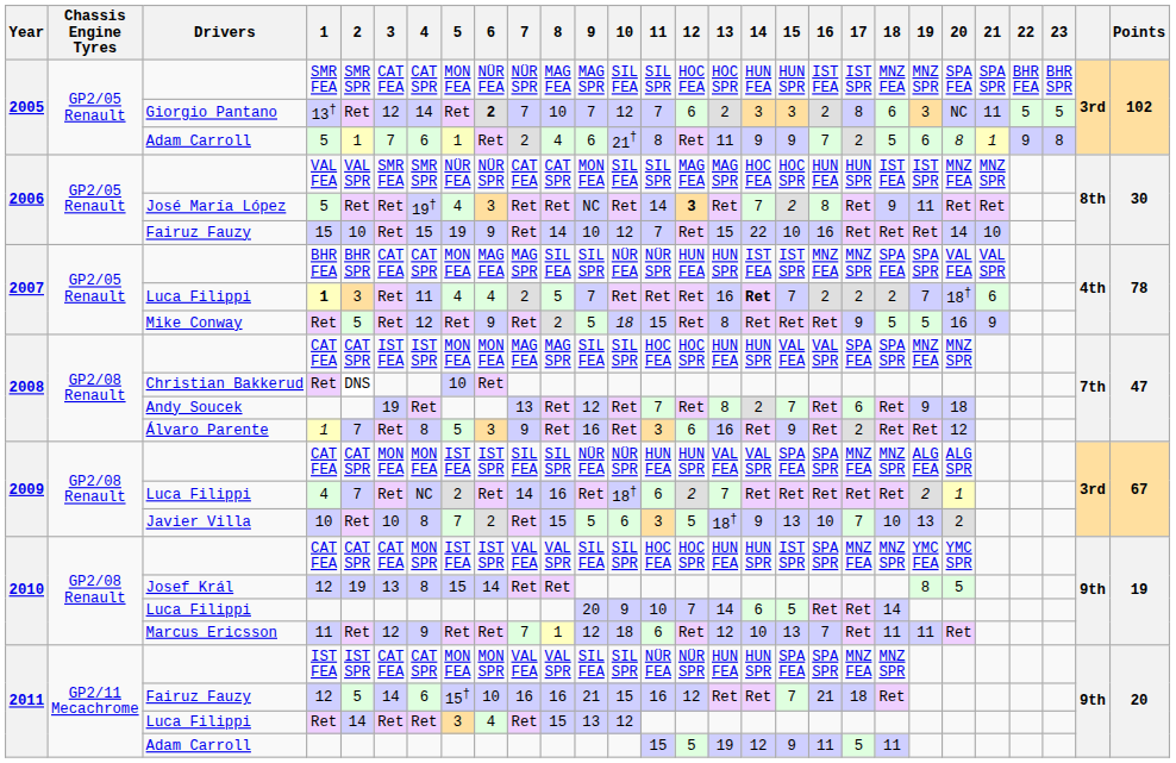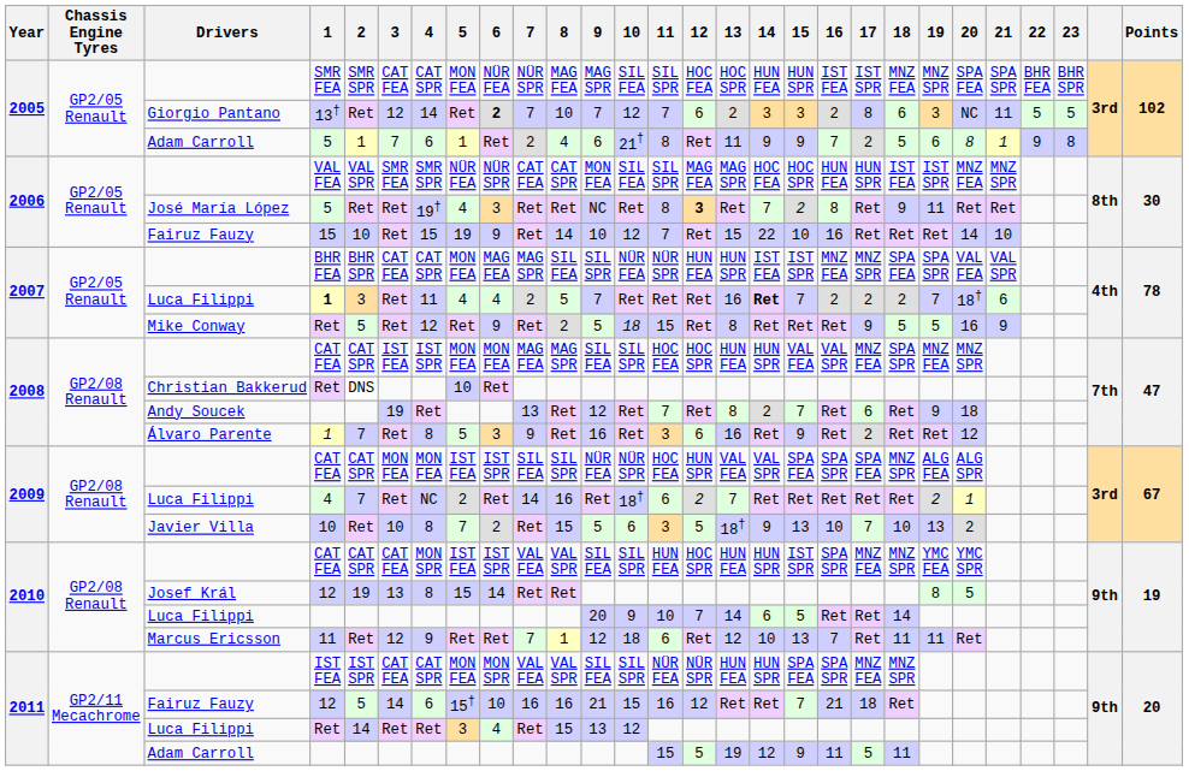2006 / 5 | 11: 14 -> 8
2008 / CAT FEA | 17: SPA FEA -> MNZ FEA
2009 / CAT FEA | 11: HUN FEA -> HOC FEA
2009 / CAT FEA | 17: MNZ FEA -> SPA FEA
2010 / CAT FEA | 11: HOC FEA -> HUN FEA
